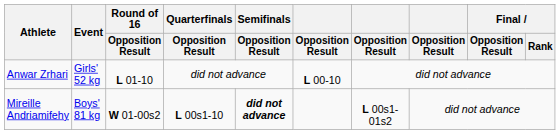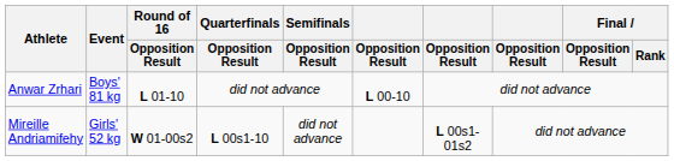Anwar Zrhari | Event: Girls' 52 kg -> Boys' 81 kg
Mireille Andriamifehy | Event: Boys' 81 kg -> Girls' 52 kg
Mireille Andriamifehy | Semifinals / Opposition Result: bold -> normal
